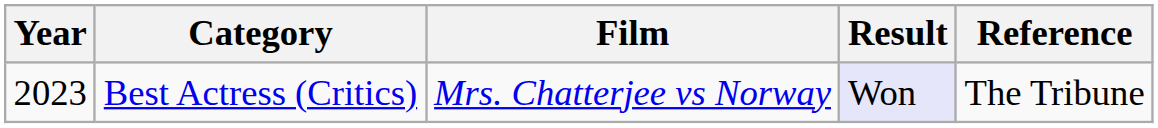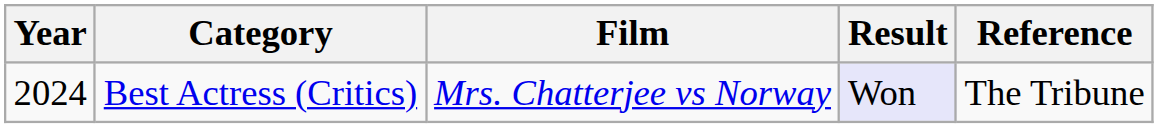Best Actress (Critics) | Year: 2023 -> 2024
